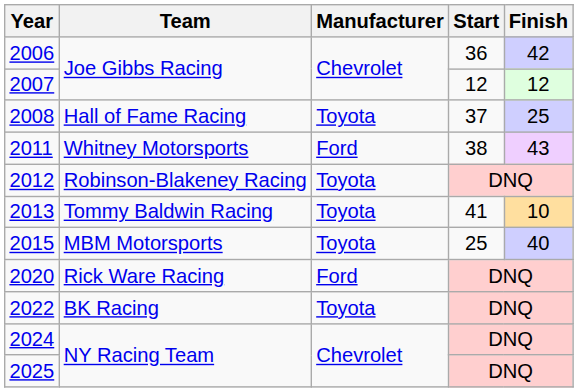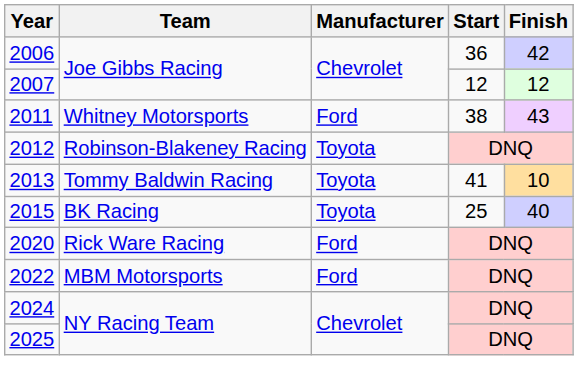- row: 2008 | Hall of Fame Racing | Toyota | 37 | 25
2015 | Team: MBM Motorsports -> BK Racing
2022 | Team: BK Racing -> MBM Motorsports
2022 | Manufacturer: Toyota -> Ford
